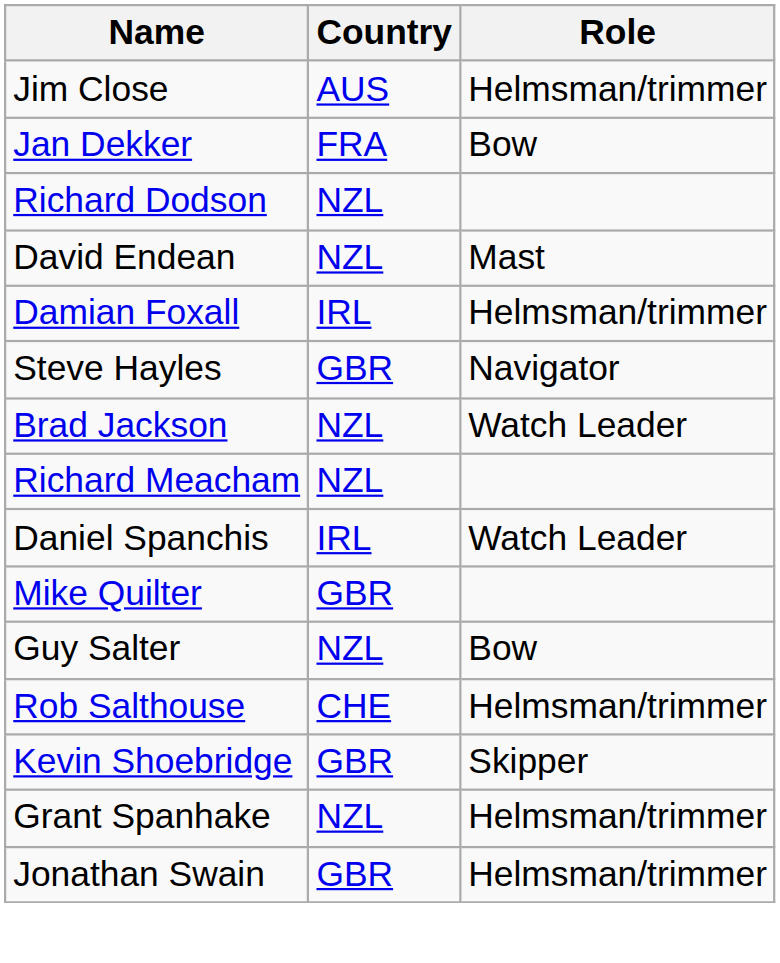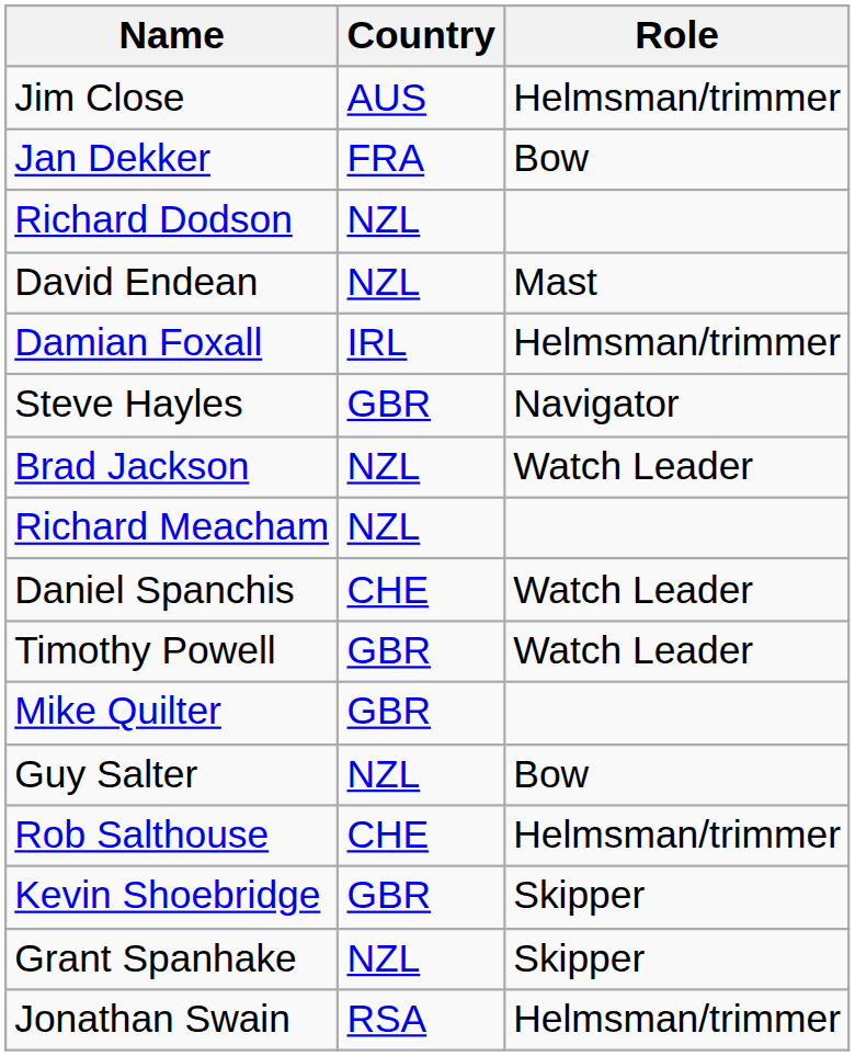Daniel Spanchis | Country: IRL -> CHE
+ row: Timothy Powell | GBR | Watch Leader
Grant Spanhake | Role: Helmsman/trimmer -> Skipper
Jonathan Swain | Country: GBR -> RSA
